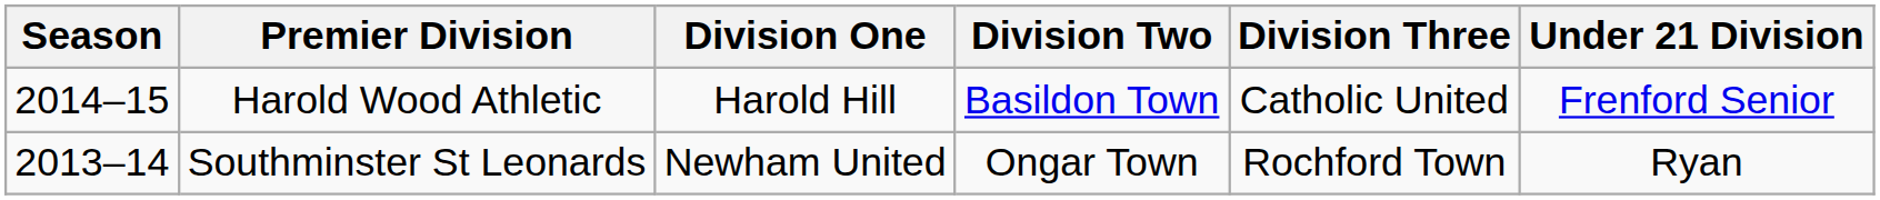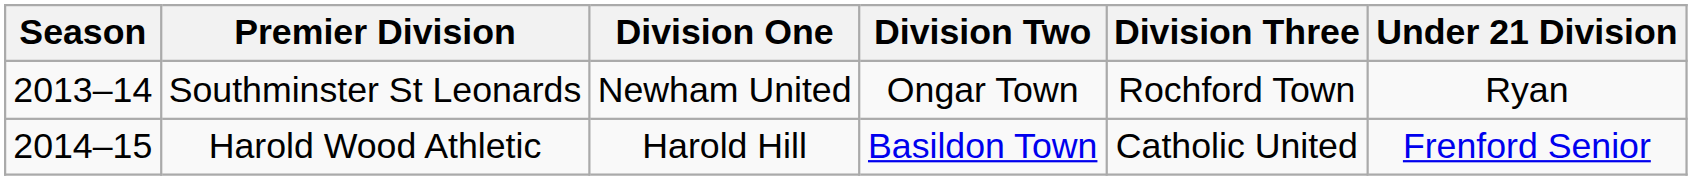rows swapped: Southminster St Leonards <-> Harold Wood Athletic
